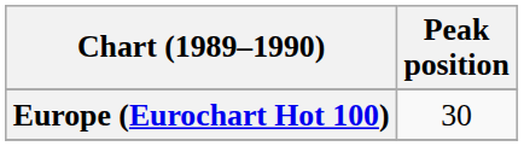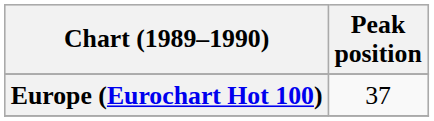Europe (Eurochart Hot 100) | Peak position: 30 -> 37
